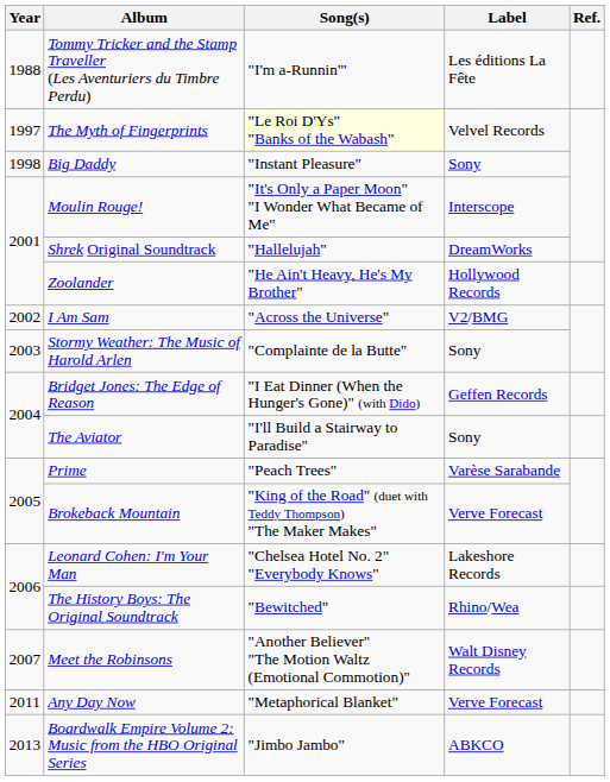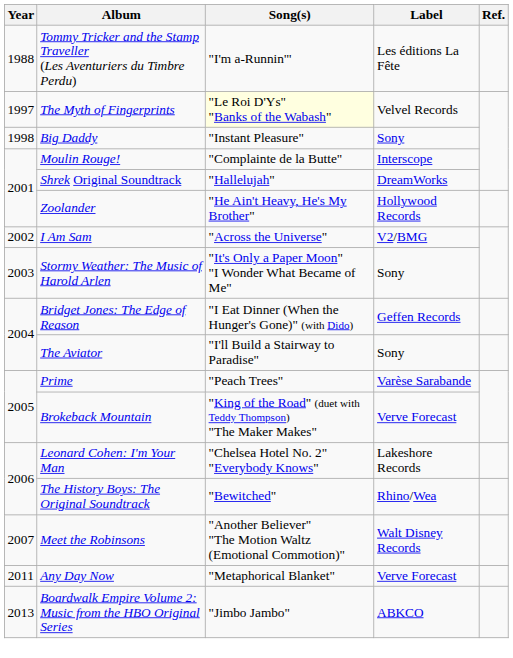Moulin Rouge! | Song(s): "It's Only a Paper Moon" "I Wonder What Became of Me" -> "Complainte de la Butte"
Stormy Weather: The Music of Harold Arlen | Song(s): "Complainte de la Butte" -> "It's Only a Paper Moon" "I Wonder What Became of Me"
